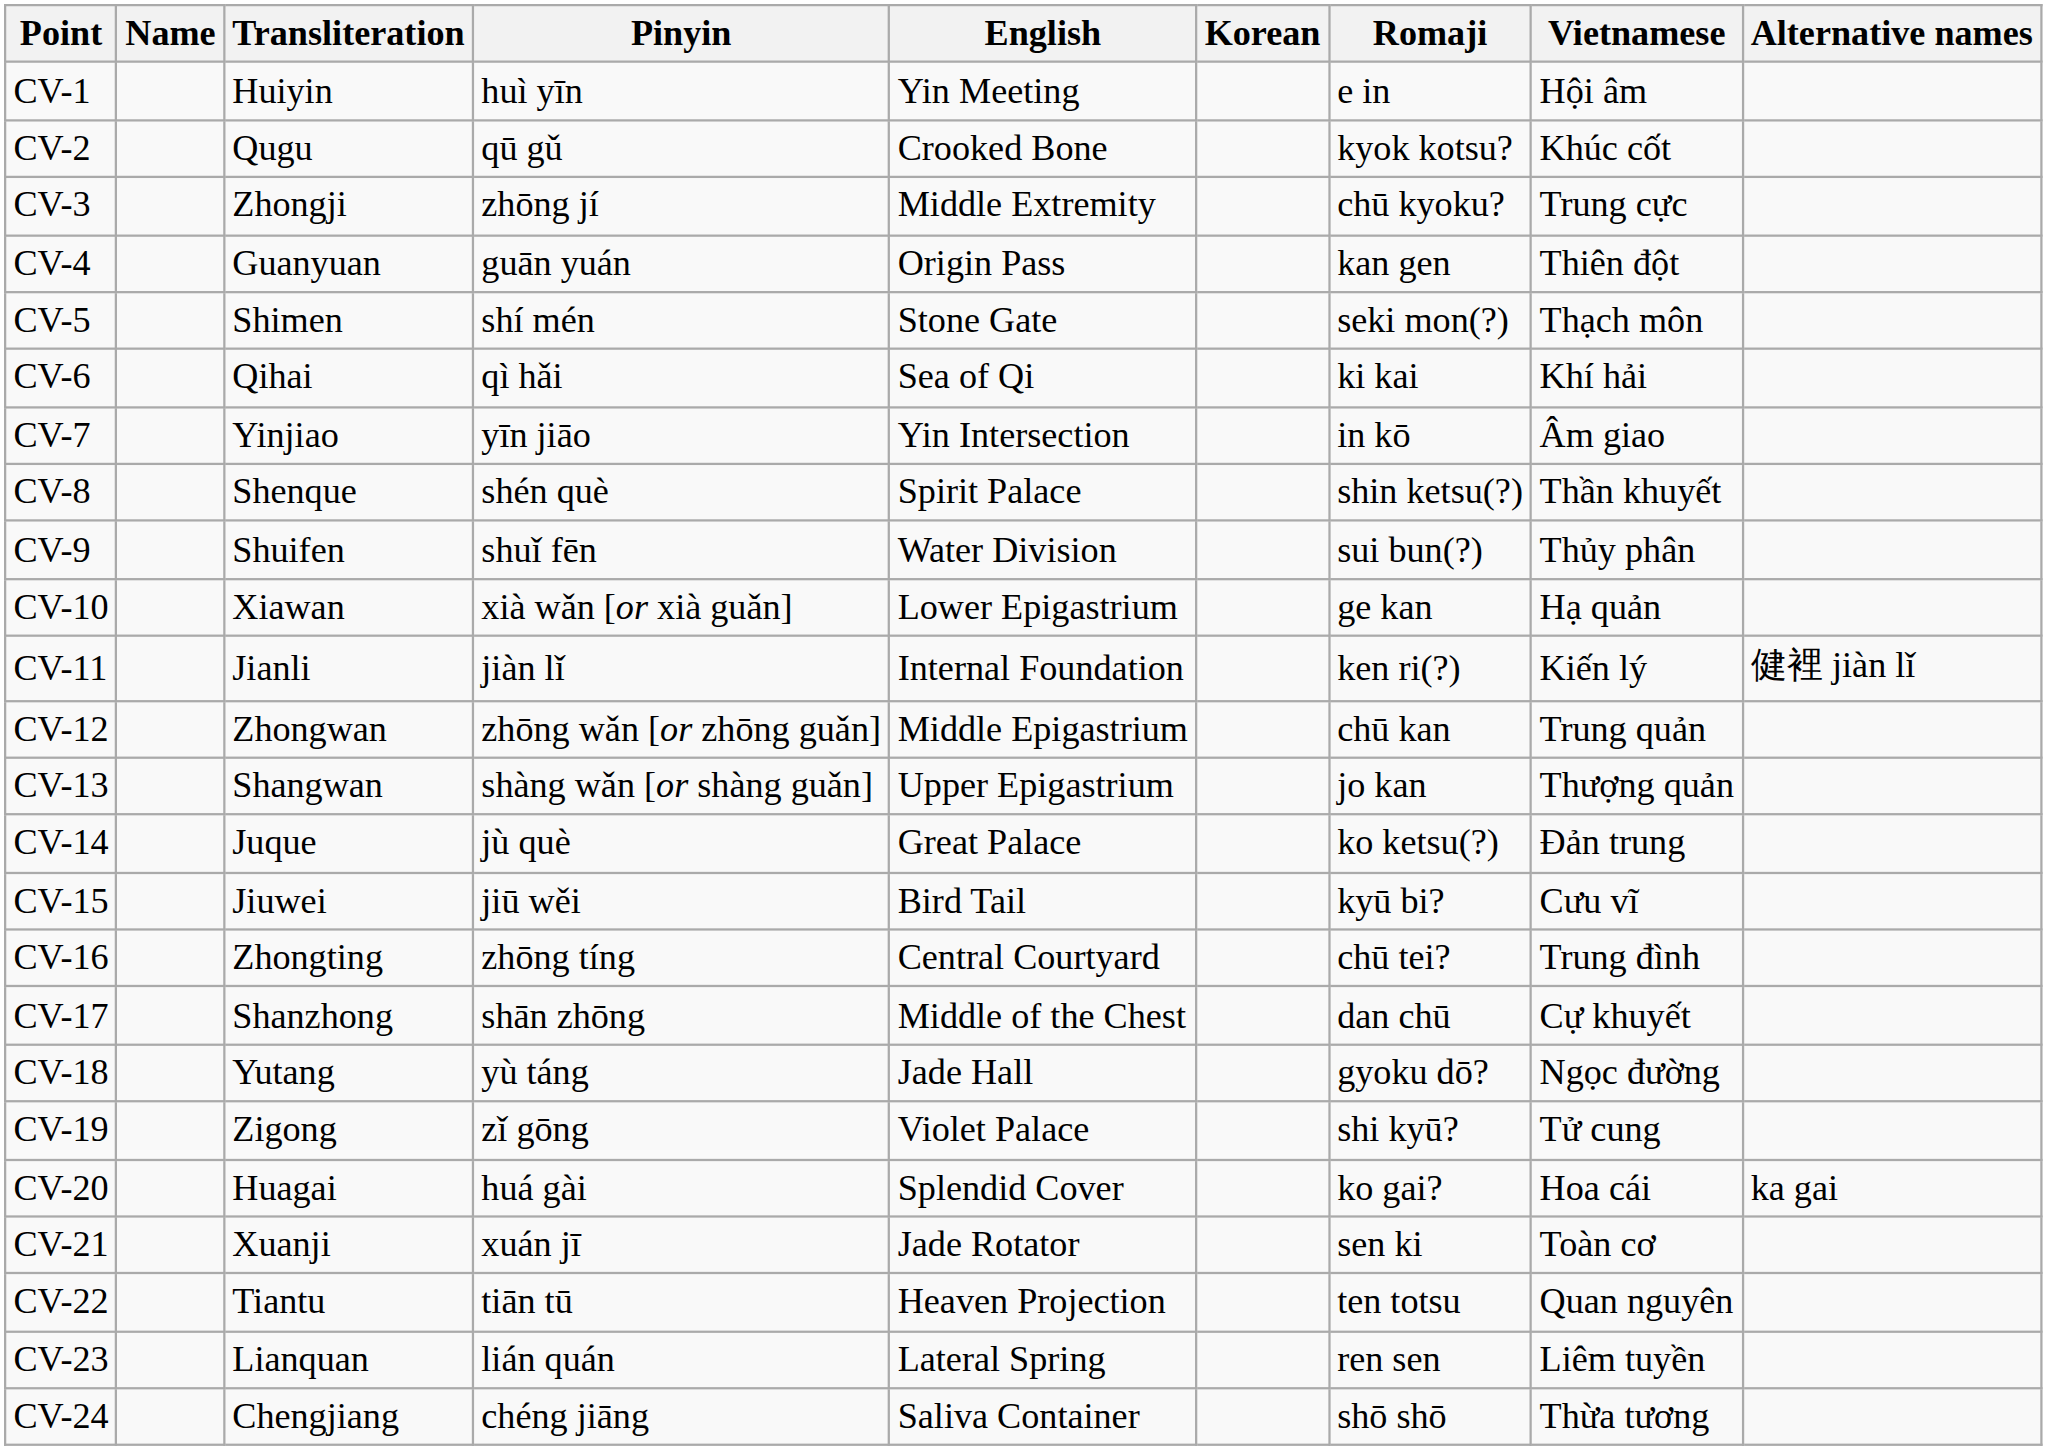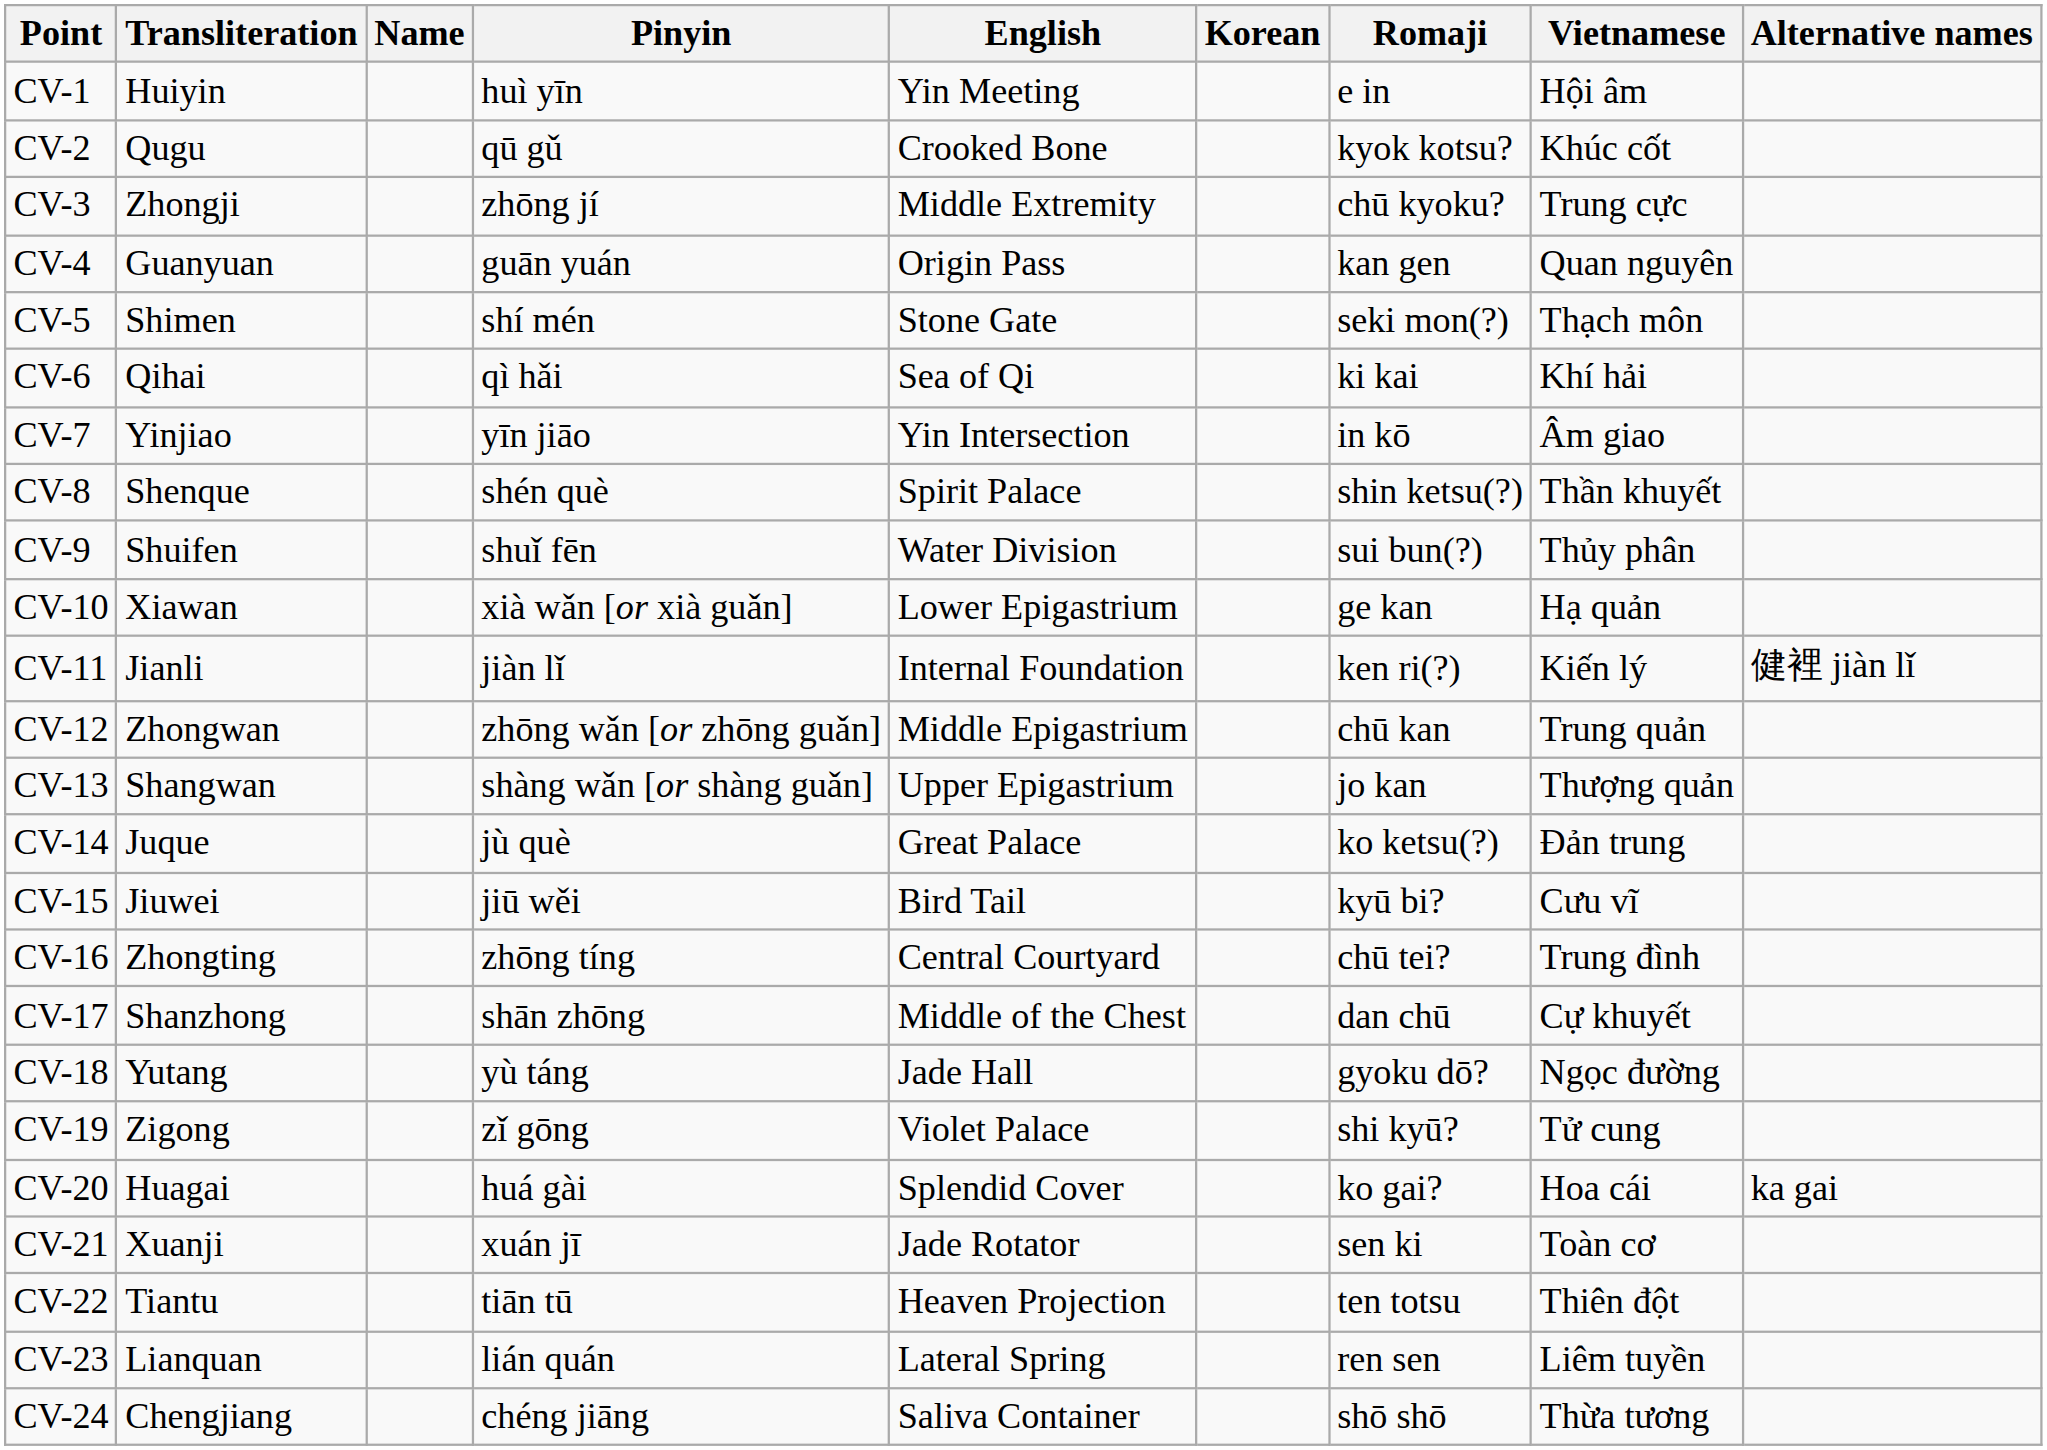columns swapped: Name <-> Transliteration
CV-4 | Vietnamese: Thiên đột -> Quan nguyên
CV-22 | Vietnamese: Quan nguyên -> Thiên đột
